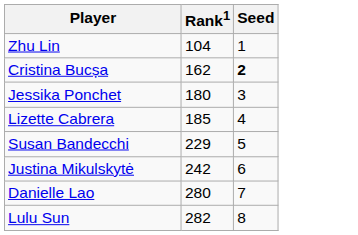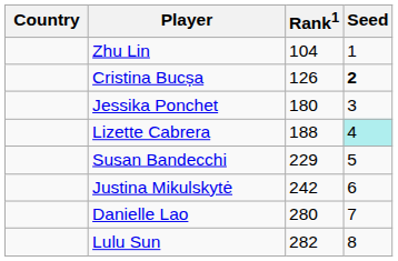+ column: Country
Cristina Bucșa | Rank1: 162 -> 126
Lizette Cabrera | Rank1: 185 -> 188
Lizette Cabrera | Seed: no background -> paleturquoise background
